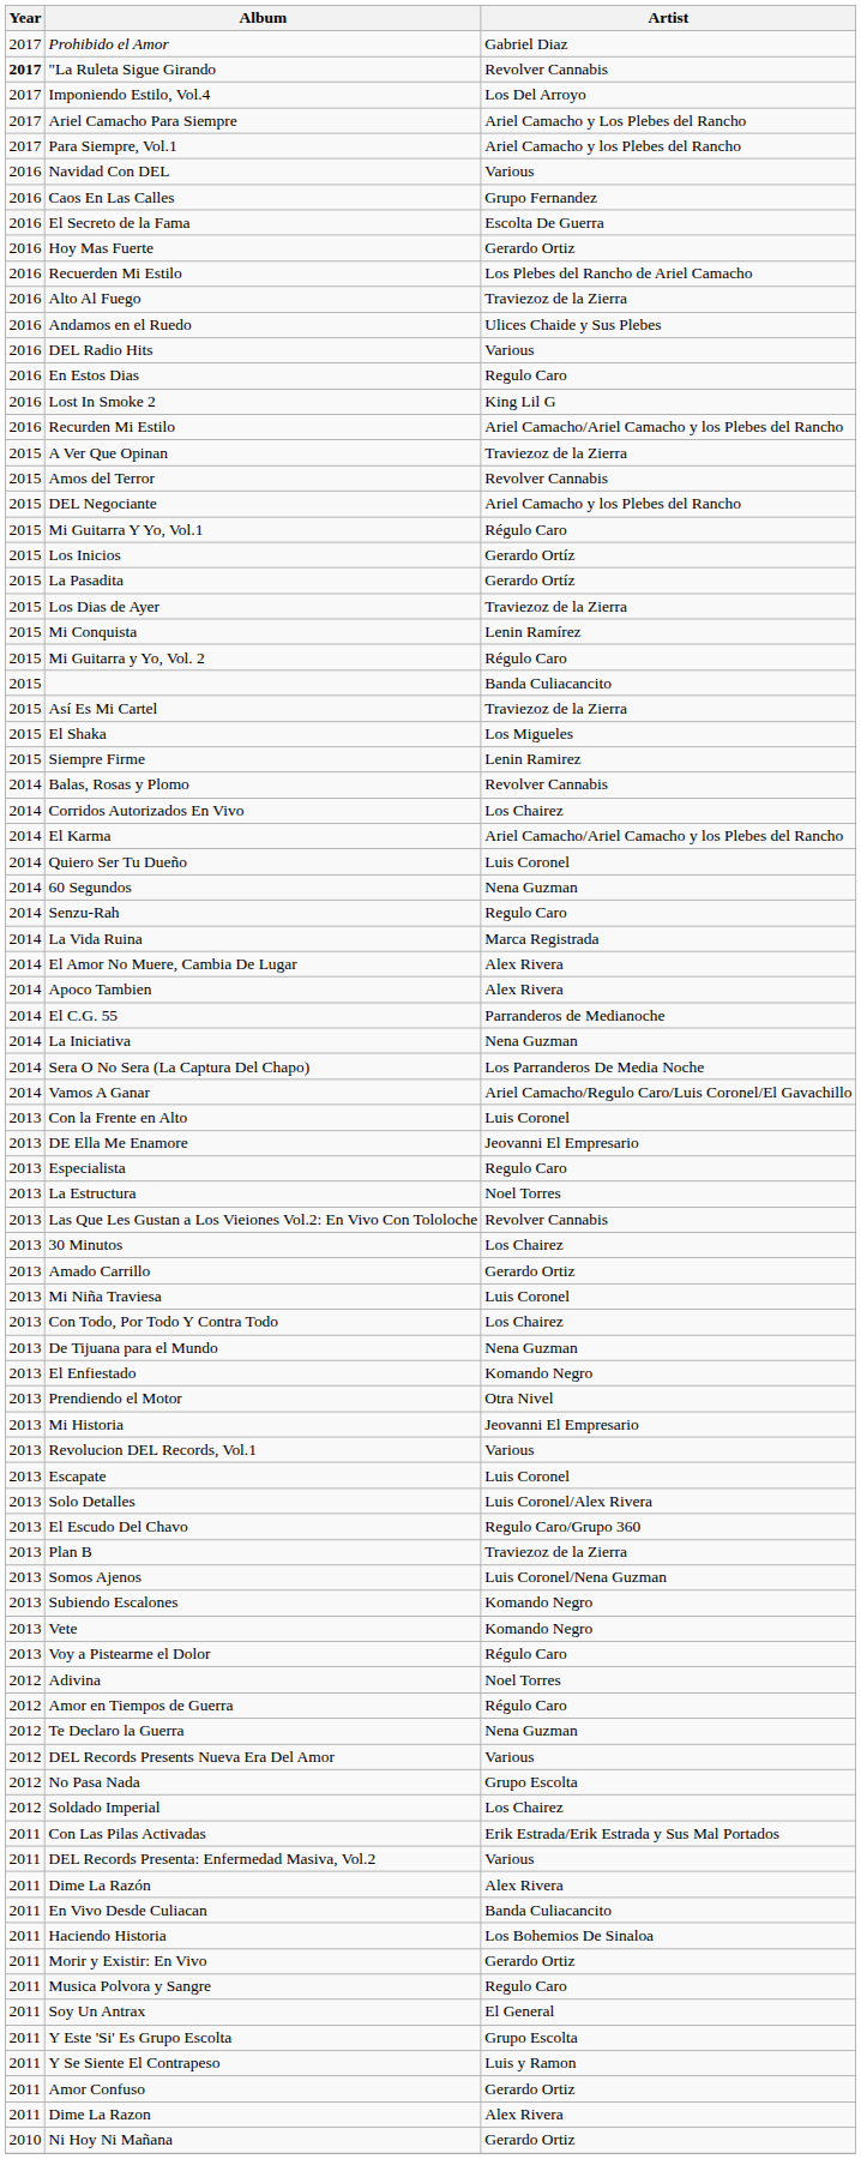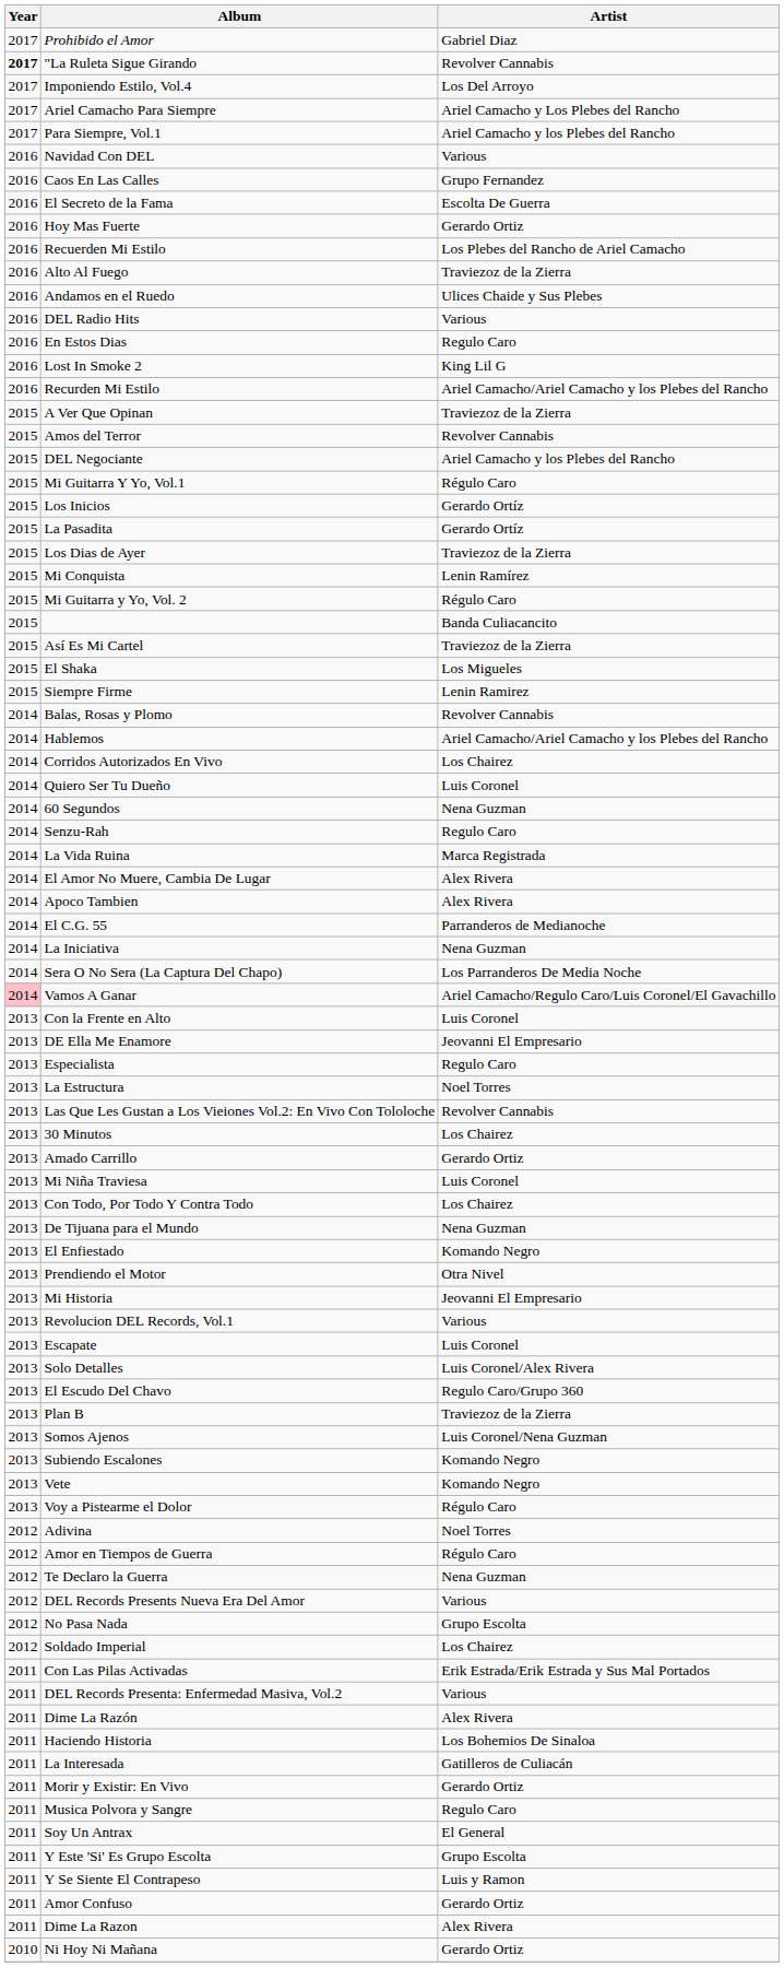+ row: 2014 | Hablemos | Ariel Camacho/Ariel Camacho y los Plebes del Rancho
- row: 2014 | El Karma | Ariel Camacho/Ariel Camacho y los Plebes del Rancho
Vamos A Ganar | Year: no background -> pink background
- row: 2011 | En Vivo Desde Culiacan | Banda Culiacancito
+ row: 2011 | La Interesada | Gatilleros de Culiacán
